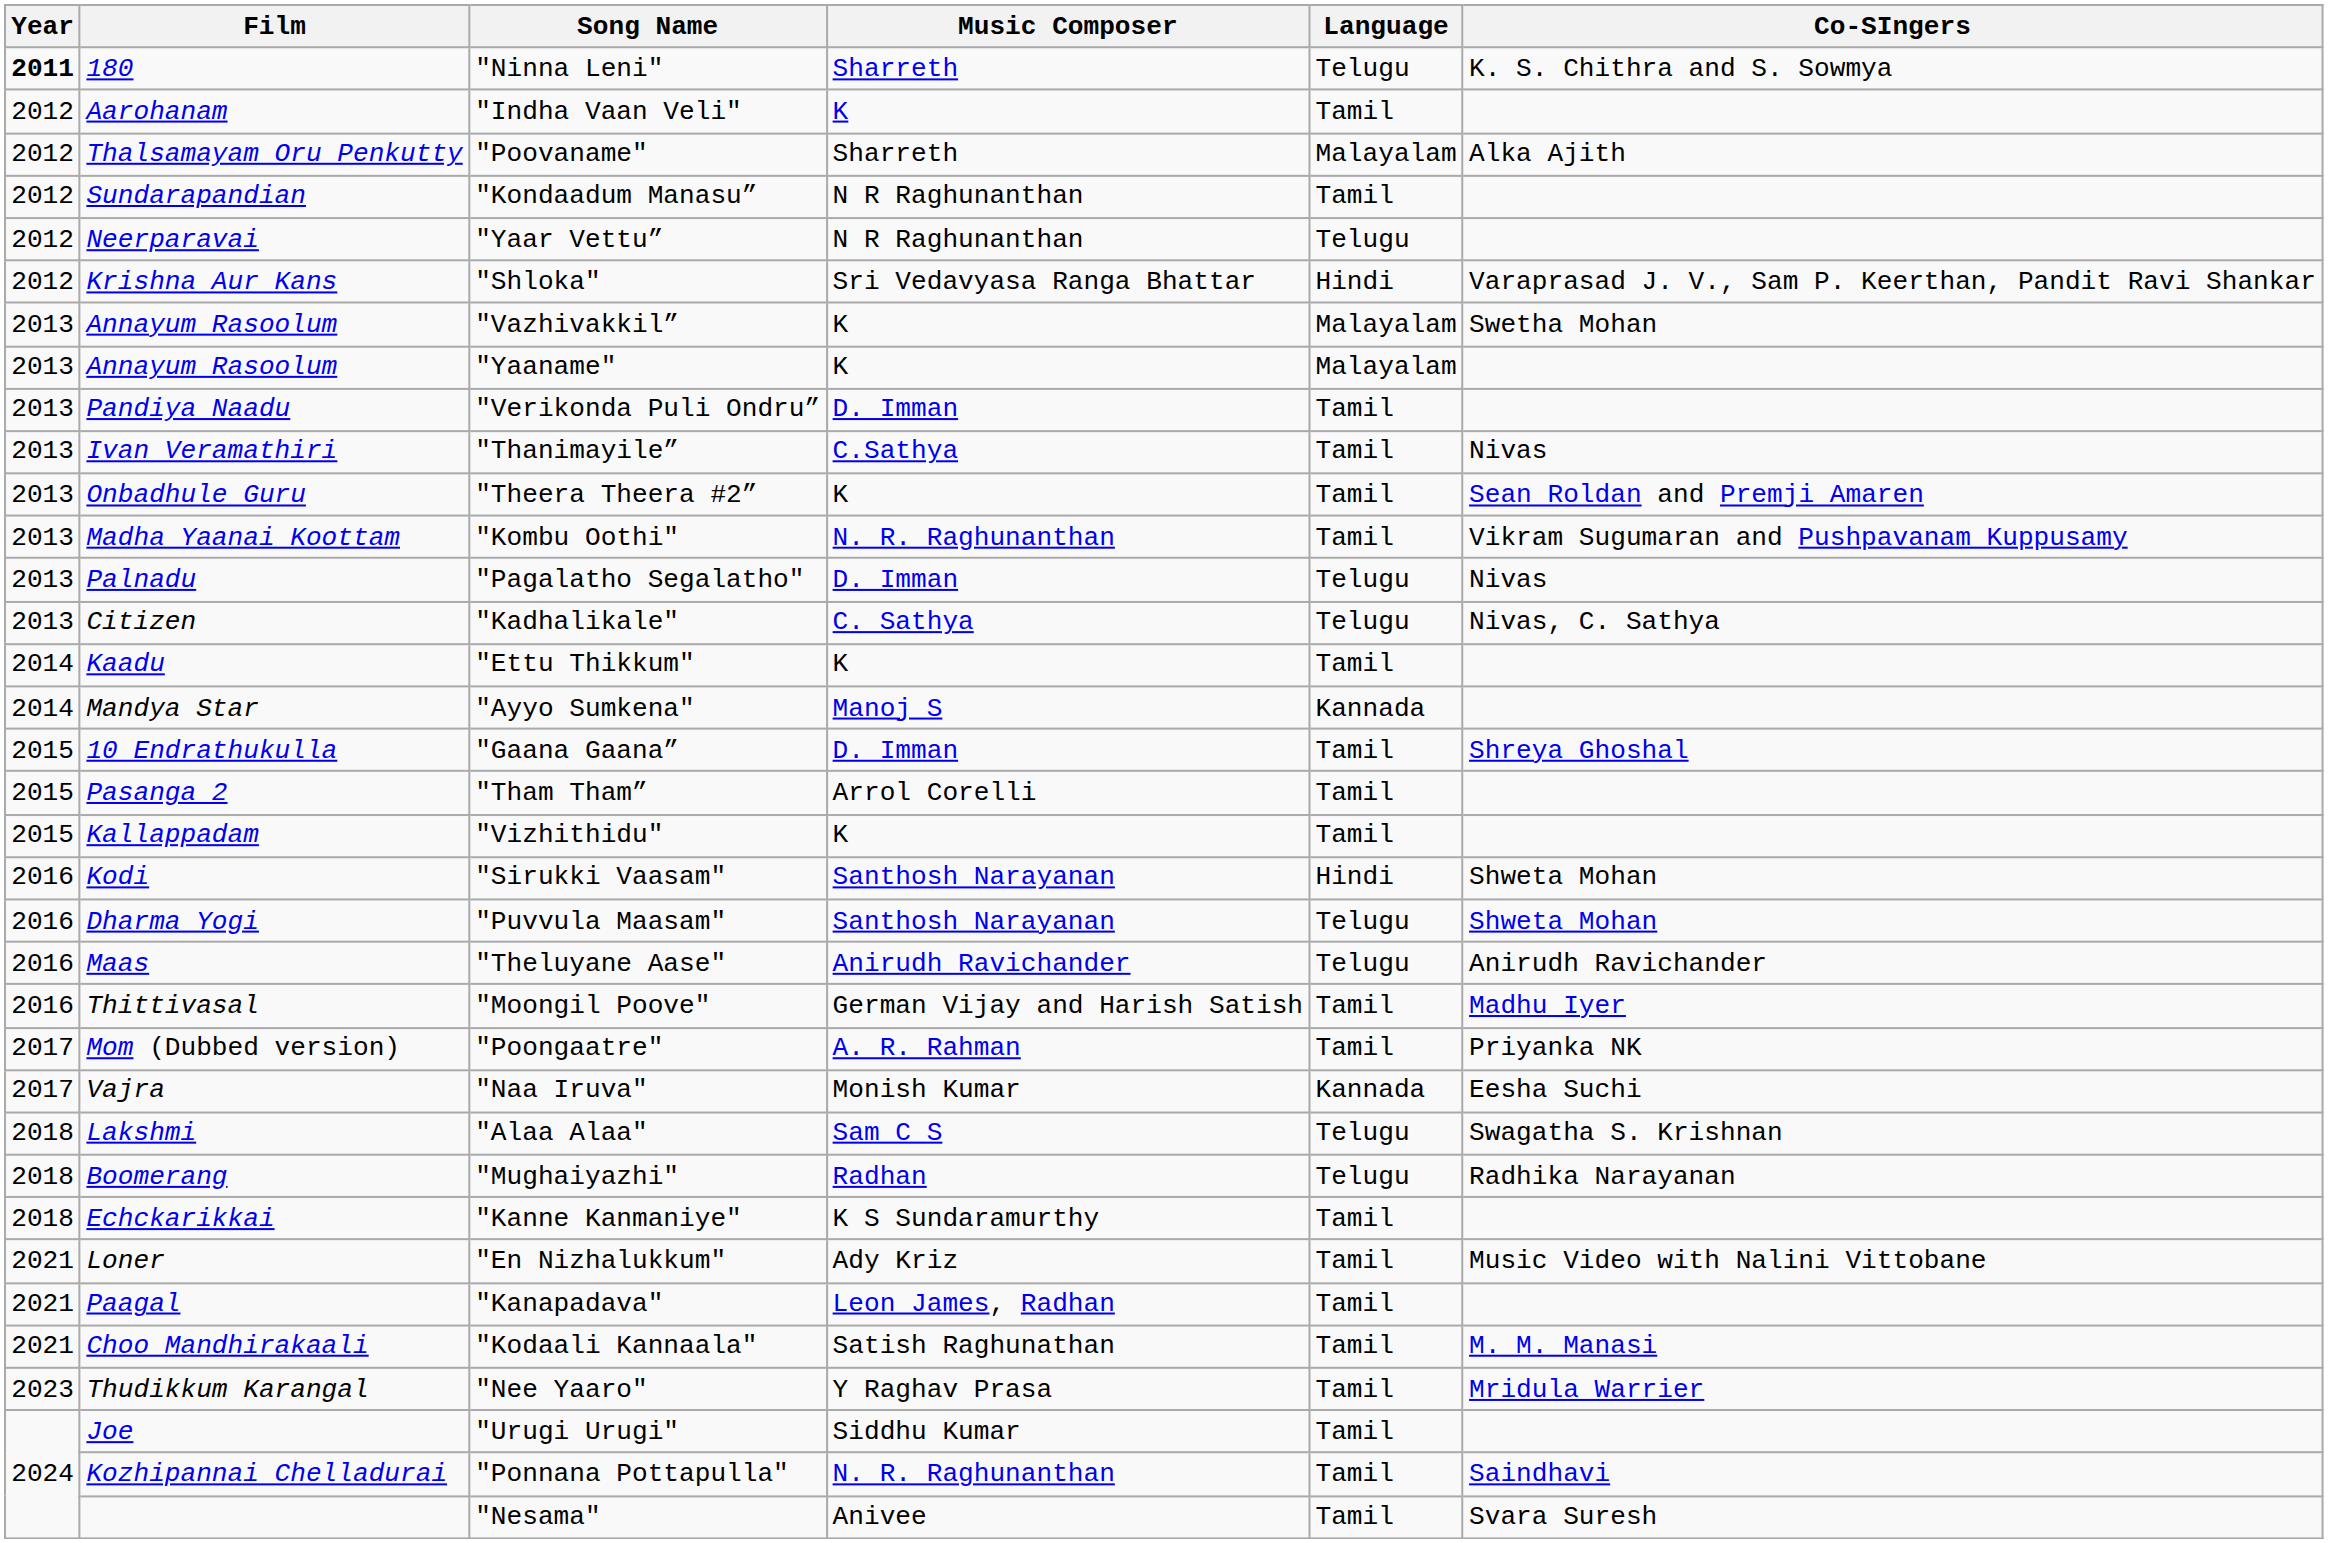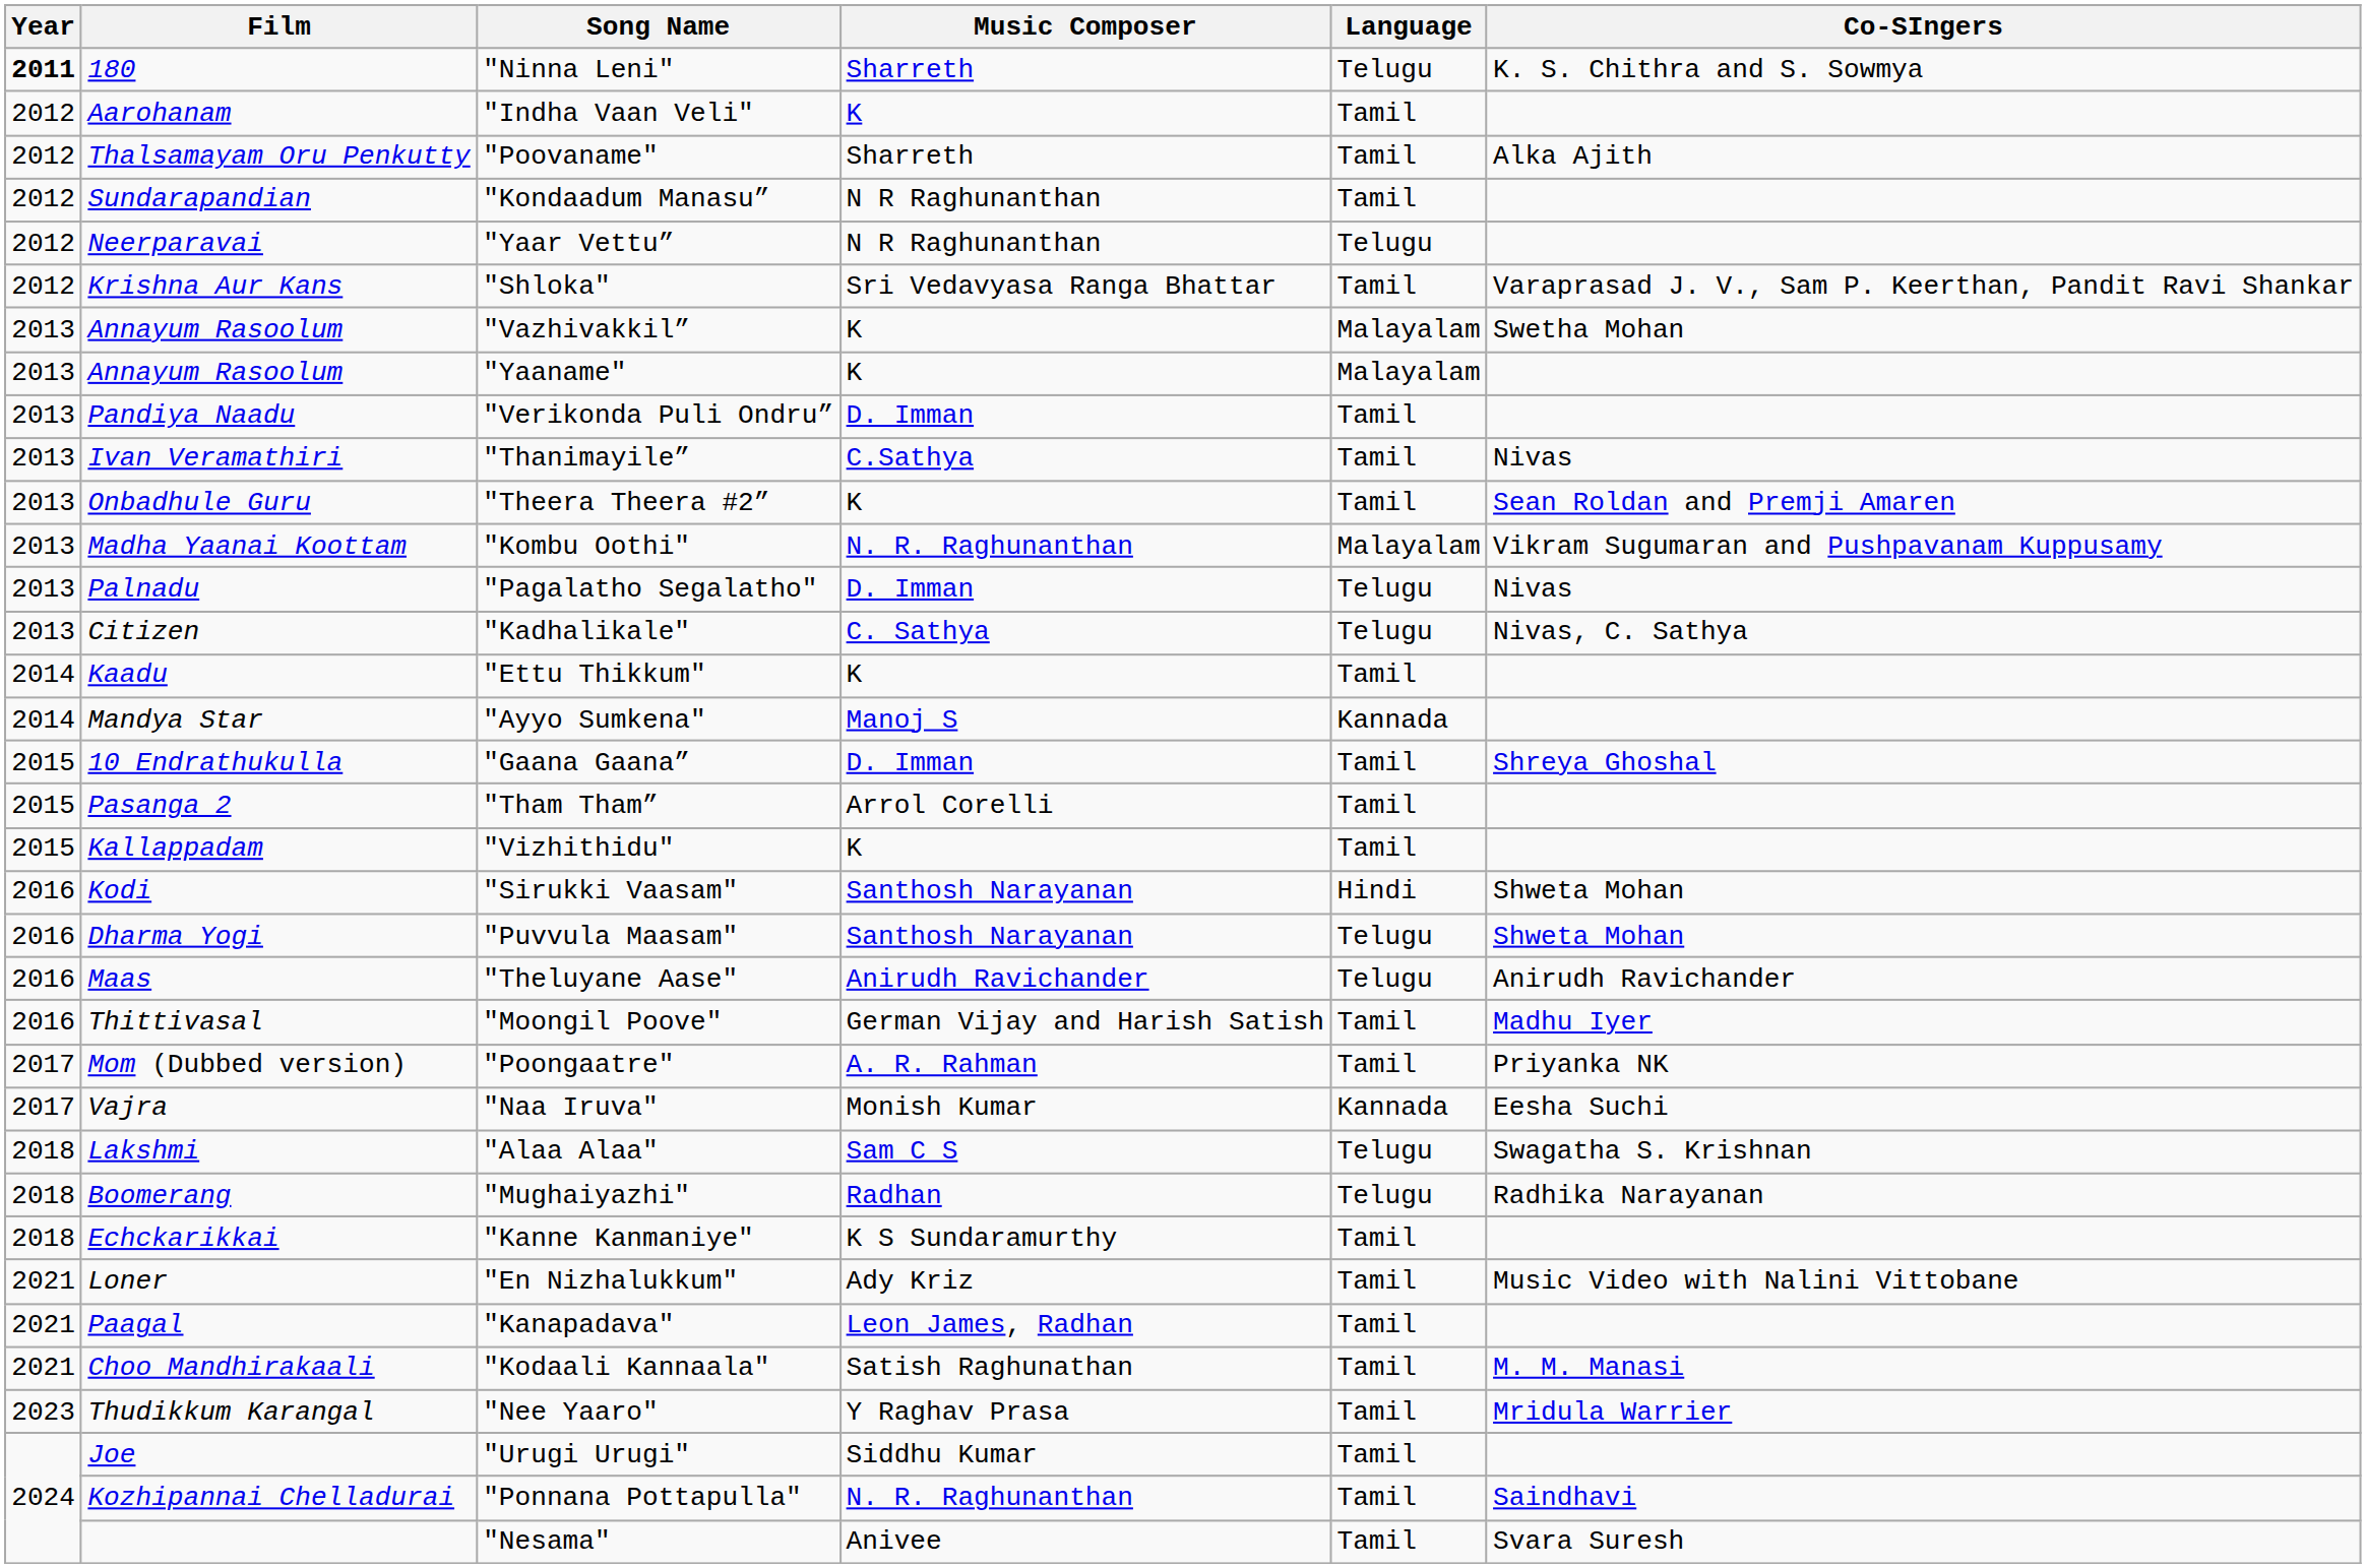"Poovaname" | Language: Malayalam -> Tamil
"Shloka" | Language: Hindi -> Tamil
"Kombu Oothi" | Language: Tamil -> Malayalam
